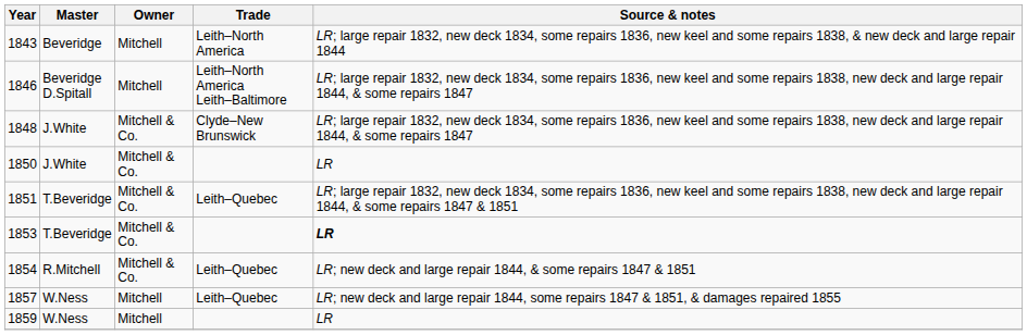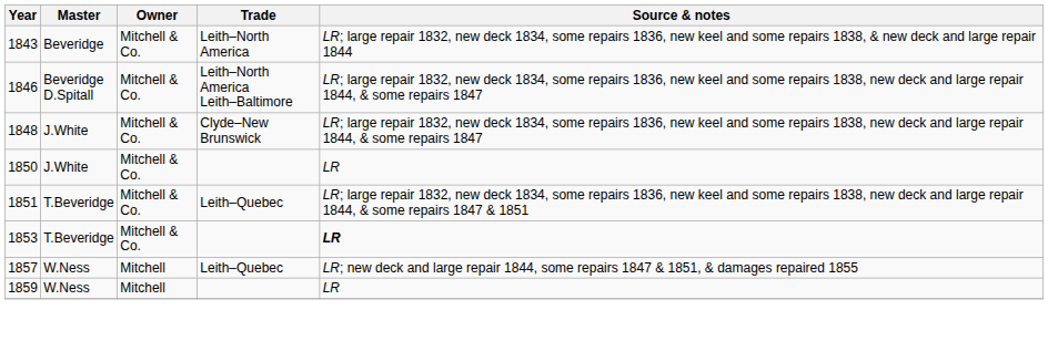1843 | Owner: Mitchell -> Mitchell & Co.
1846 | Owner: Mitchell -> Mitchell & Co.
- row: 1854 | R.Mitchell | Mitchell & Co. | Leith–Quebec | LR; new deck and large repair 1844, & some repairs 1847 & 1851
